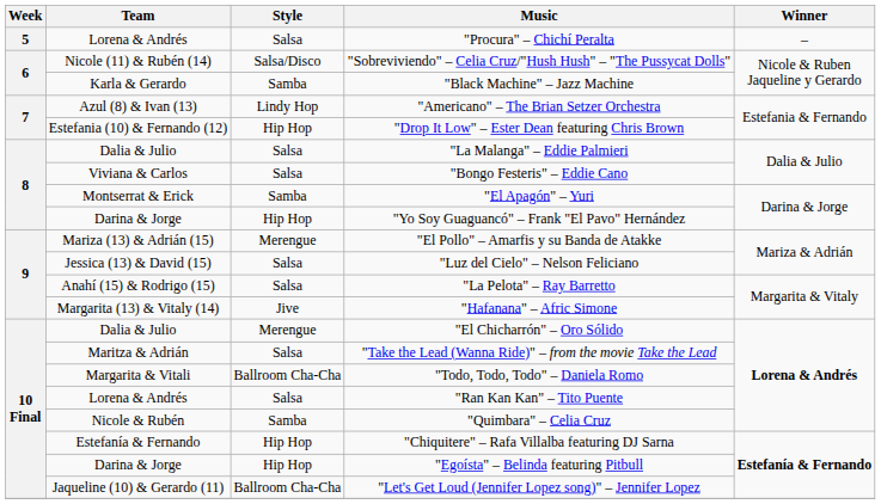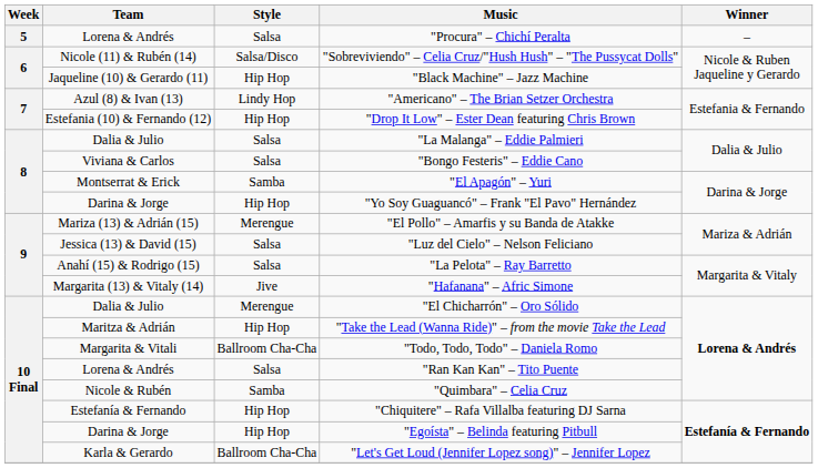"Black Machine" – Jazz Machine | Team: Karla & Gerardo -> Jaqueline (10) & Gerardo (11)
"Black Machine" – Jazz Machine | Style: Samba -> Hip Hop
"Take the Lead (Wanna Ride)" – from the movie Take the Lead | Style: Salsa -> Hip Hop
"Let's Get Loud (Jennifer Lopez song)" – Jennifer Lopez | Team: Jaqueline (10) & Gerardo (11) -> Karla & Gerardo
